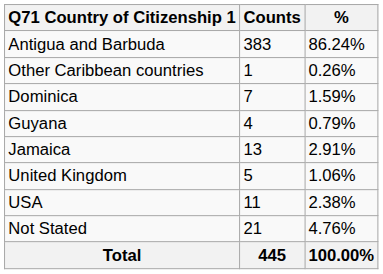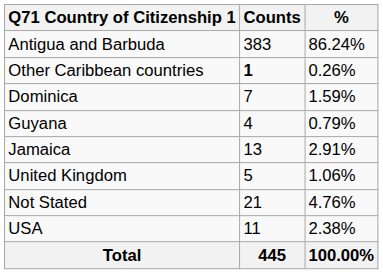Other Caribbean countries | Counts: normal -> bold
rows swapped: USA <-> Not Stated
